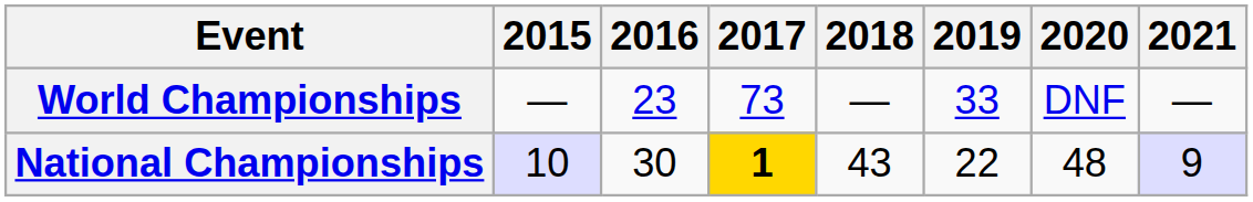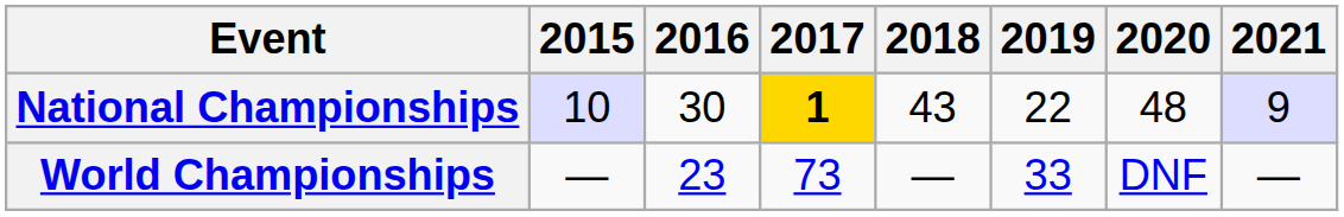rows swapped: World Championships <-> National Championships
